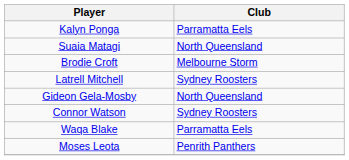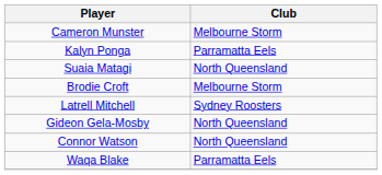+ row: Cameron Munster | Melbourne Storm
Connor Watson | Club: Sydney Roosters -> North Queensland
- row: Moses Leota | Penrith Panthers
